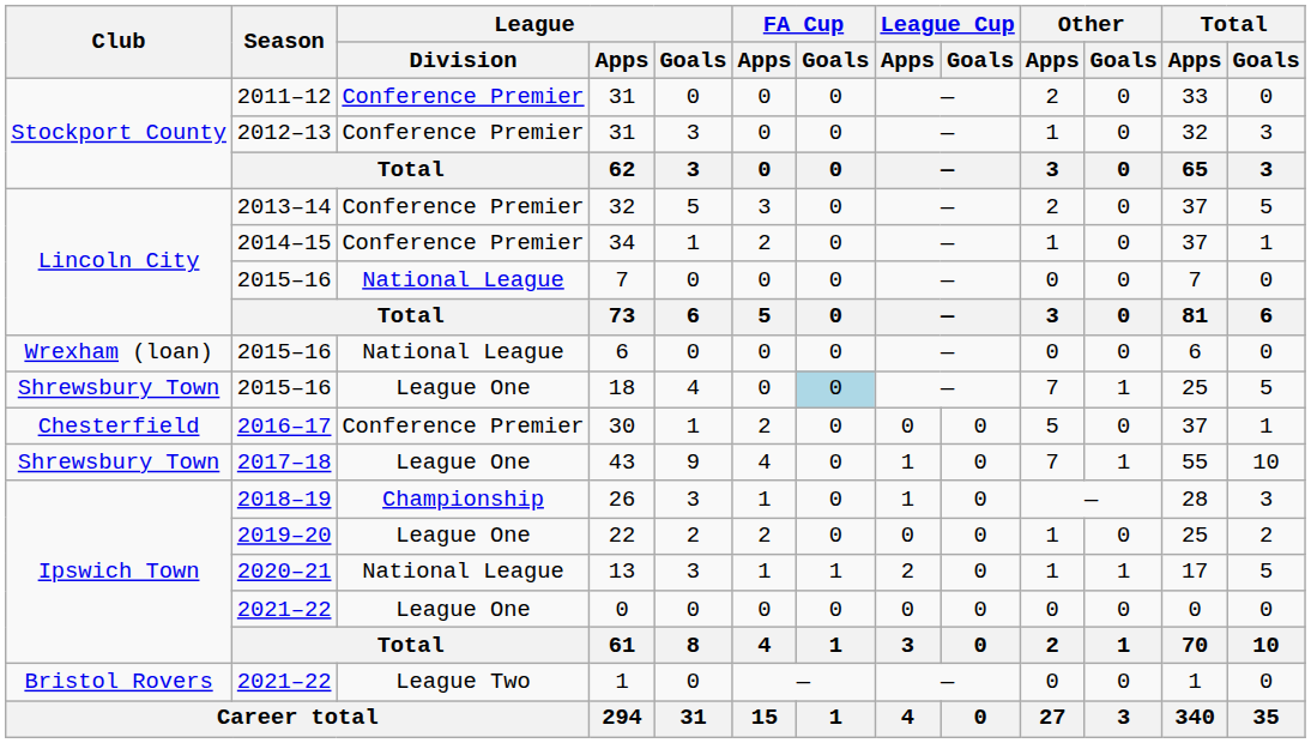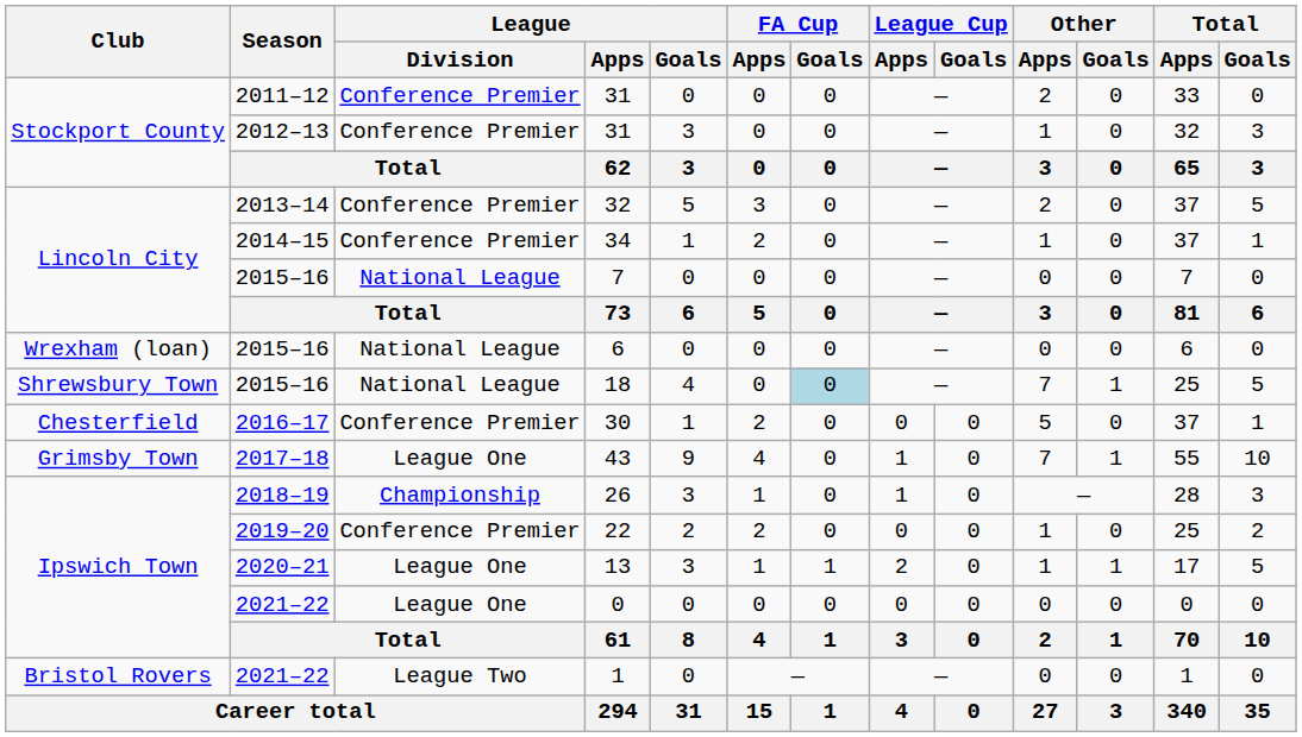18 | League / Division: League One -> National League
43 | Club: Shrewsbury Town -> Grimsby Town
22 | League / Division: League One -> Conference Premier
13 | League / Division: National League -> League One
